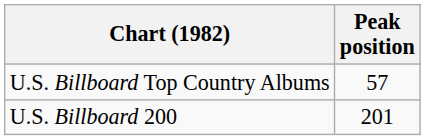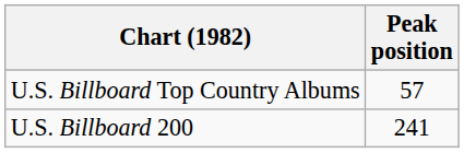U.S. Billboard 200 | Peak position: 201 -> 241
